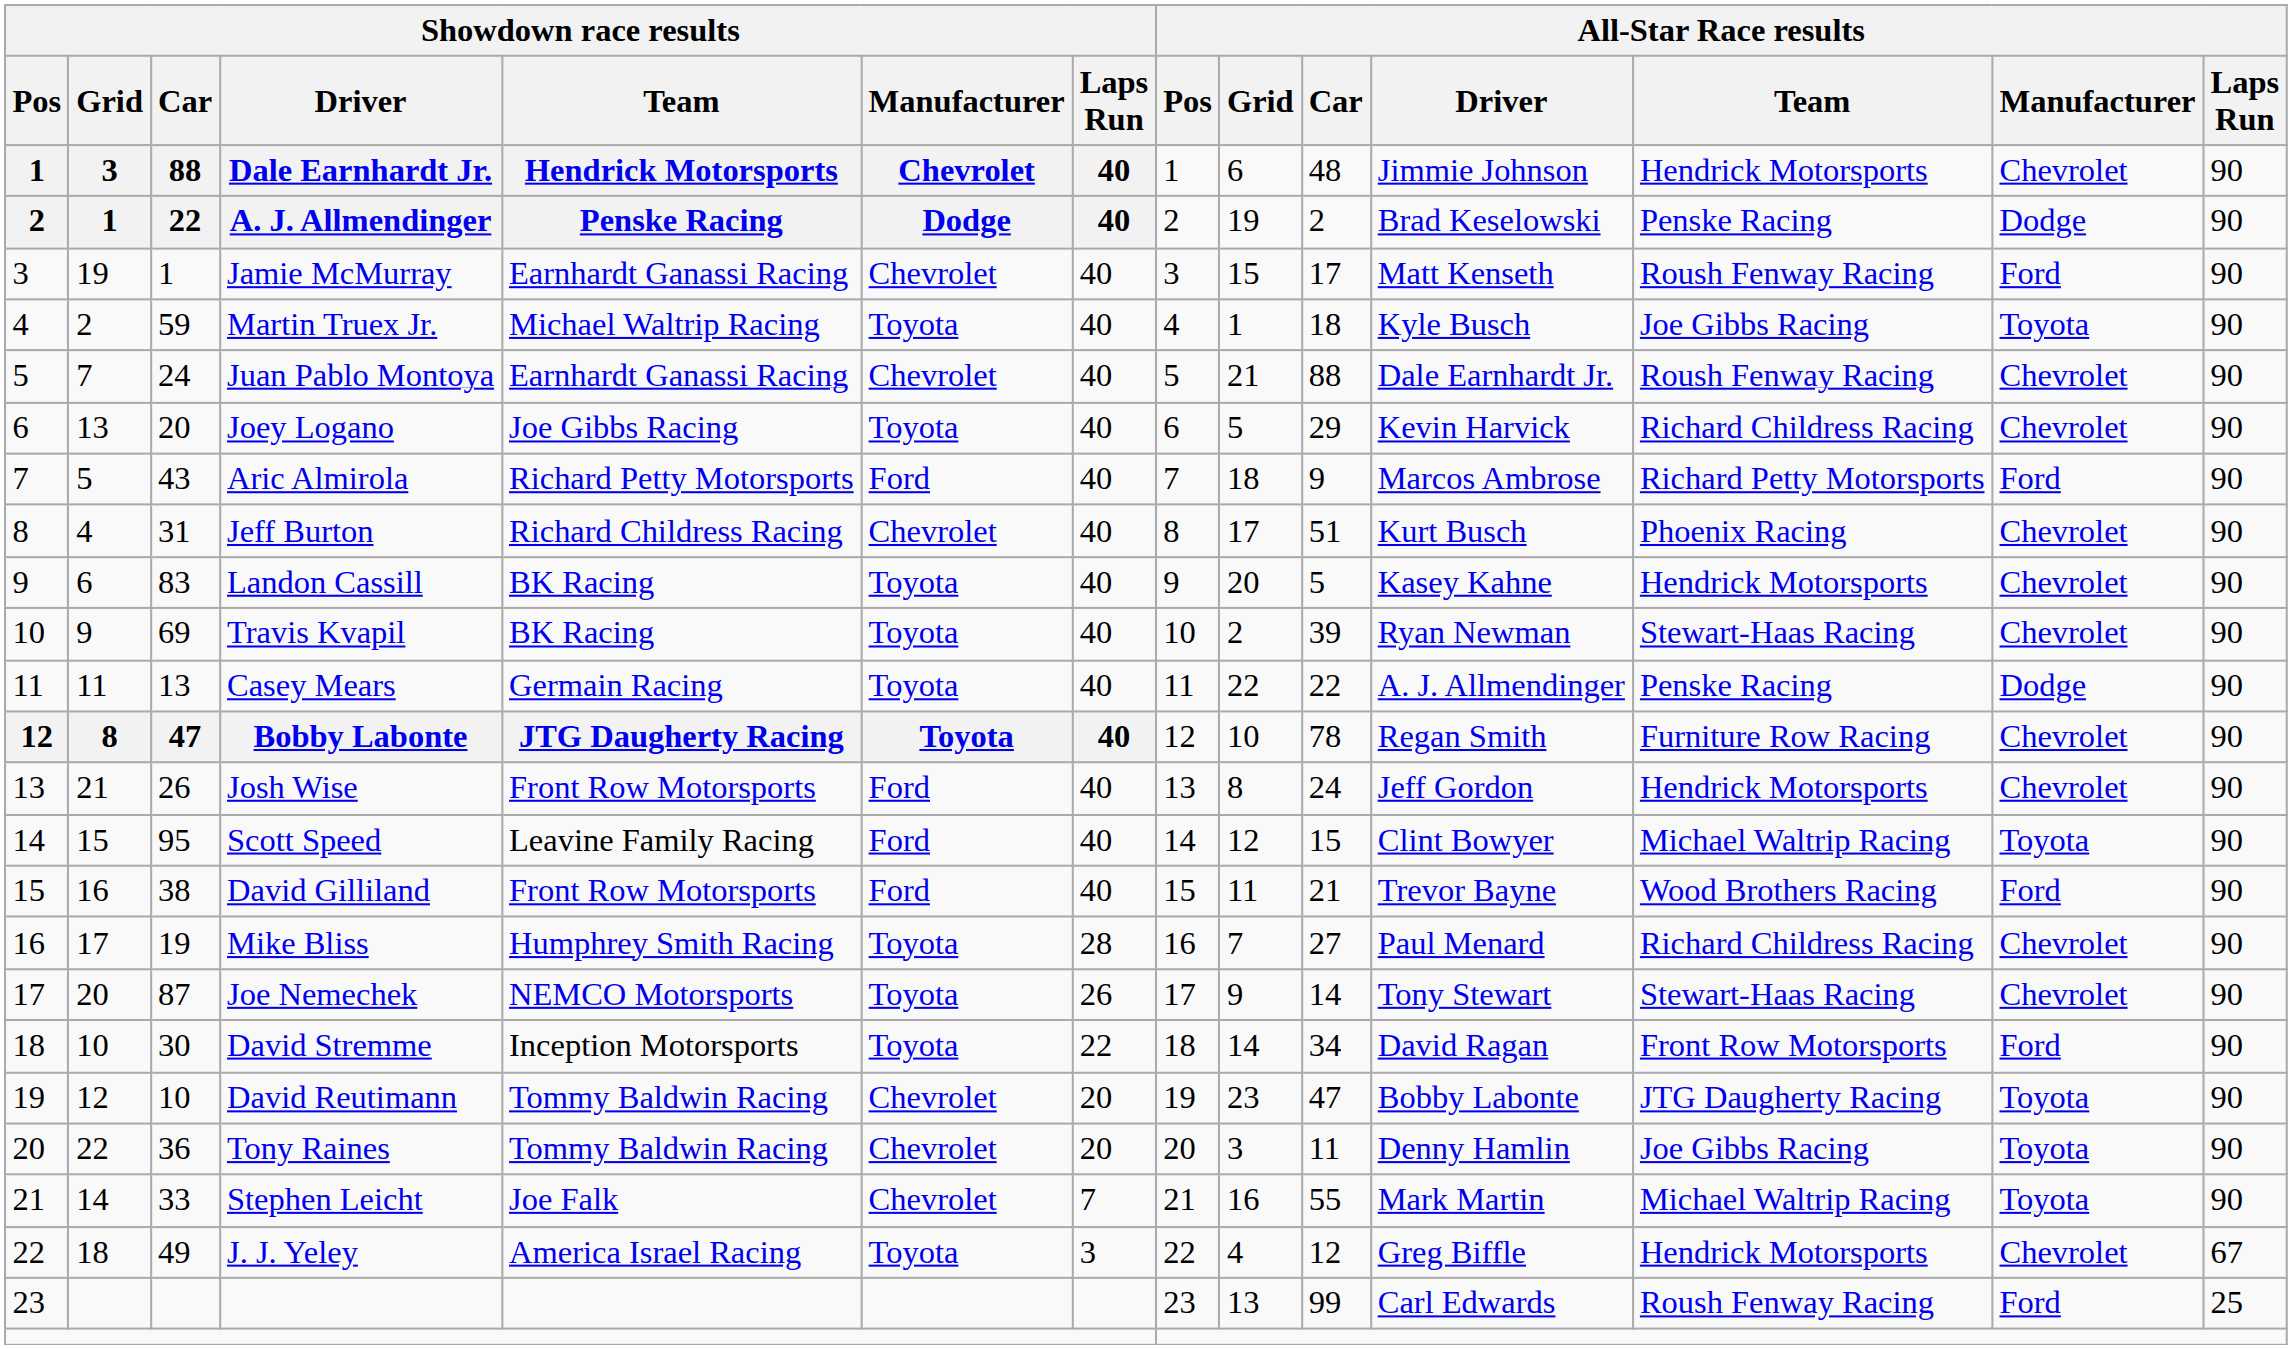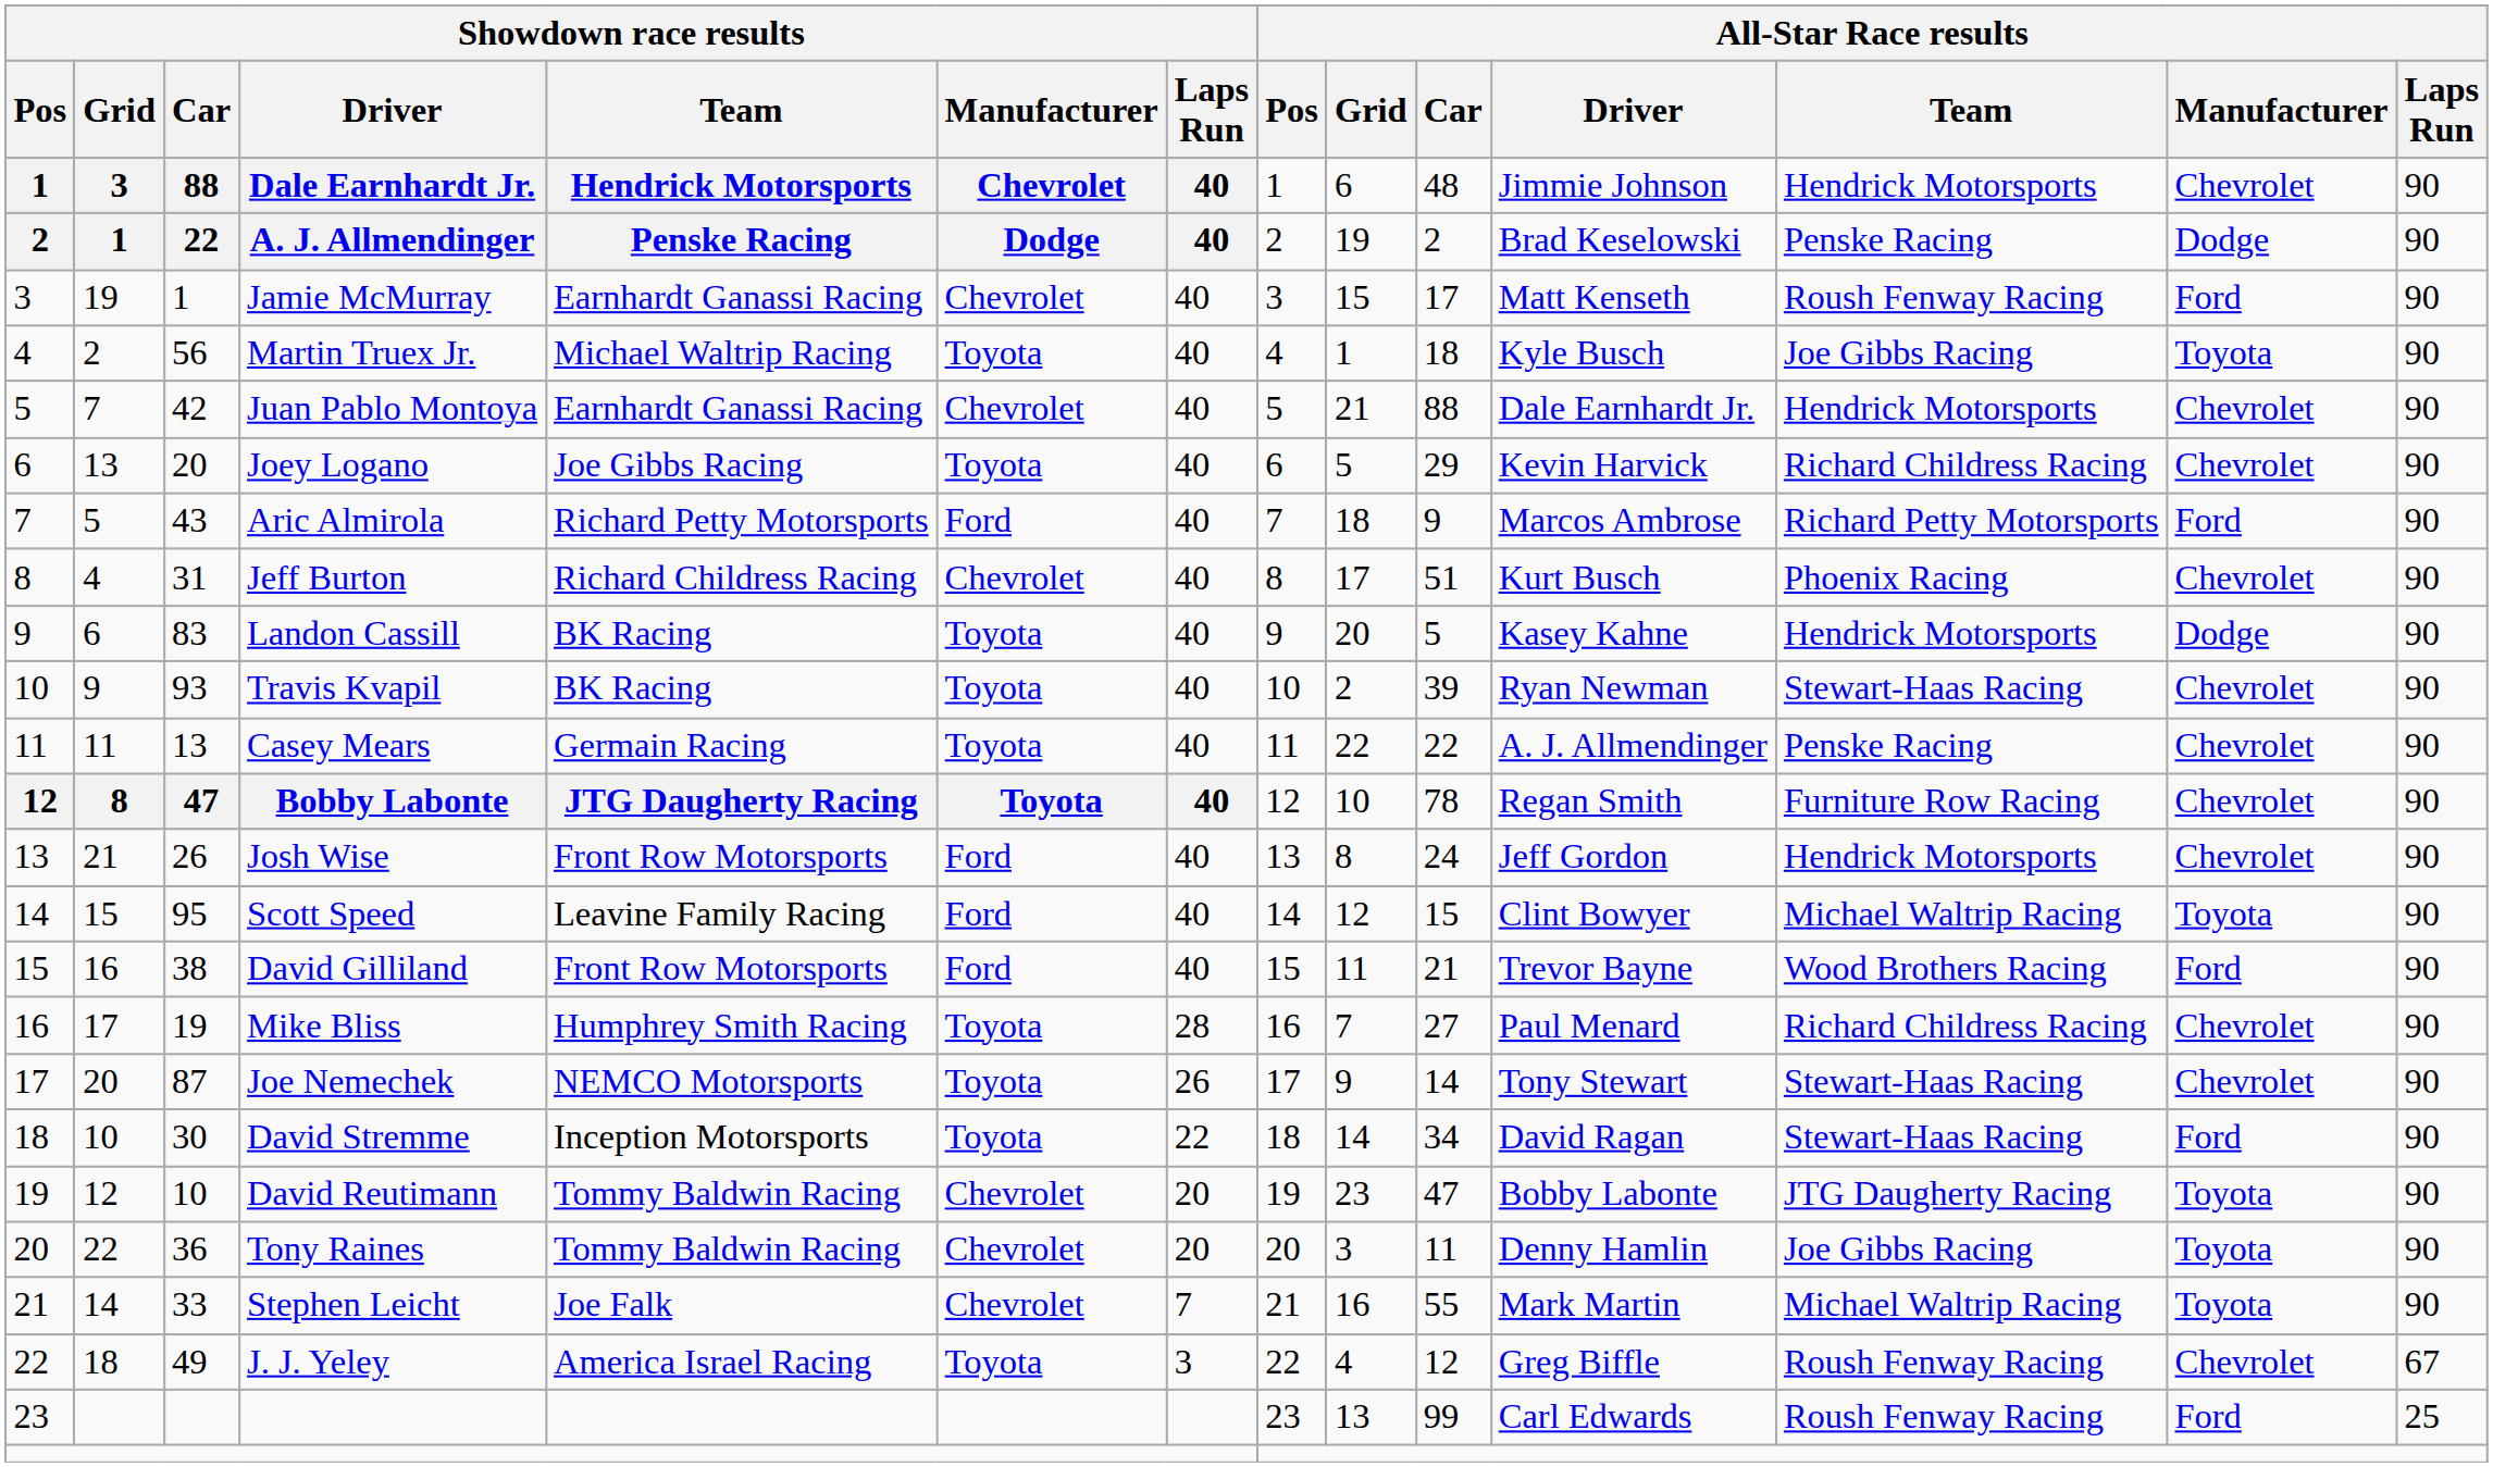Martin Truex Jr. | Showdown race results / Car: 59 -> 56
Juan Pablo Montoya | Showdown race results / Car: 24 -> 42
Juan Pablo Montoya | All-Star Race results / Team: Roush Fenway Racing -> Hendrick Motorsports
Landon Cassill | All-Star Race results / Manufacturer: Chevrolet -> Dodge
Travis Kvapil | Showdown race results / Car: 69 -> 93
Casey Mears | All-Star Race results / Manufacturer: Dodge -> Chevrolet
David Stremme | All-Star Race results / Team: Front Row Motorsports -> Stewart-Haas Racing
J. J. Yeley | All-Star Race results / Team: Hendrick Motorsports -> Roush Fenway Racing
